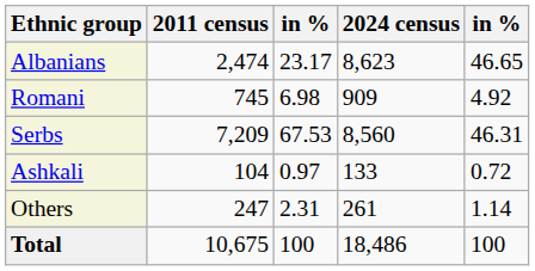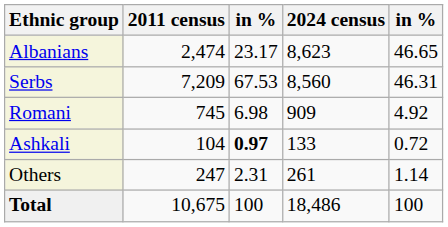rows swapped: Serbs <-> Romani
Ashkali | column 3: normal -> bold
